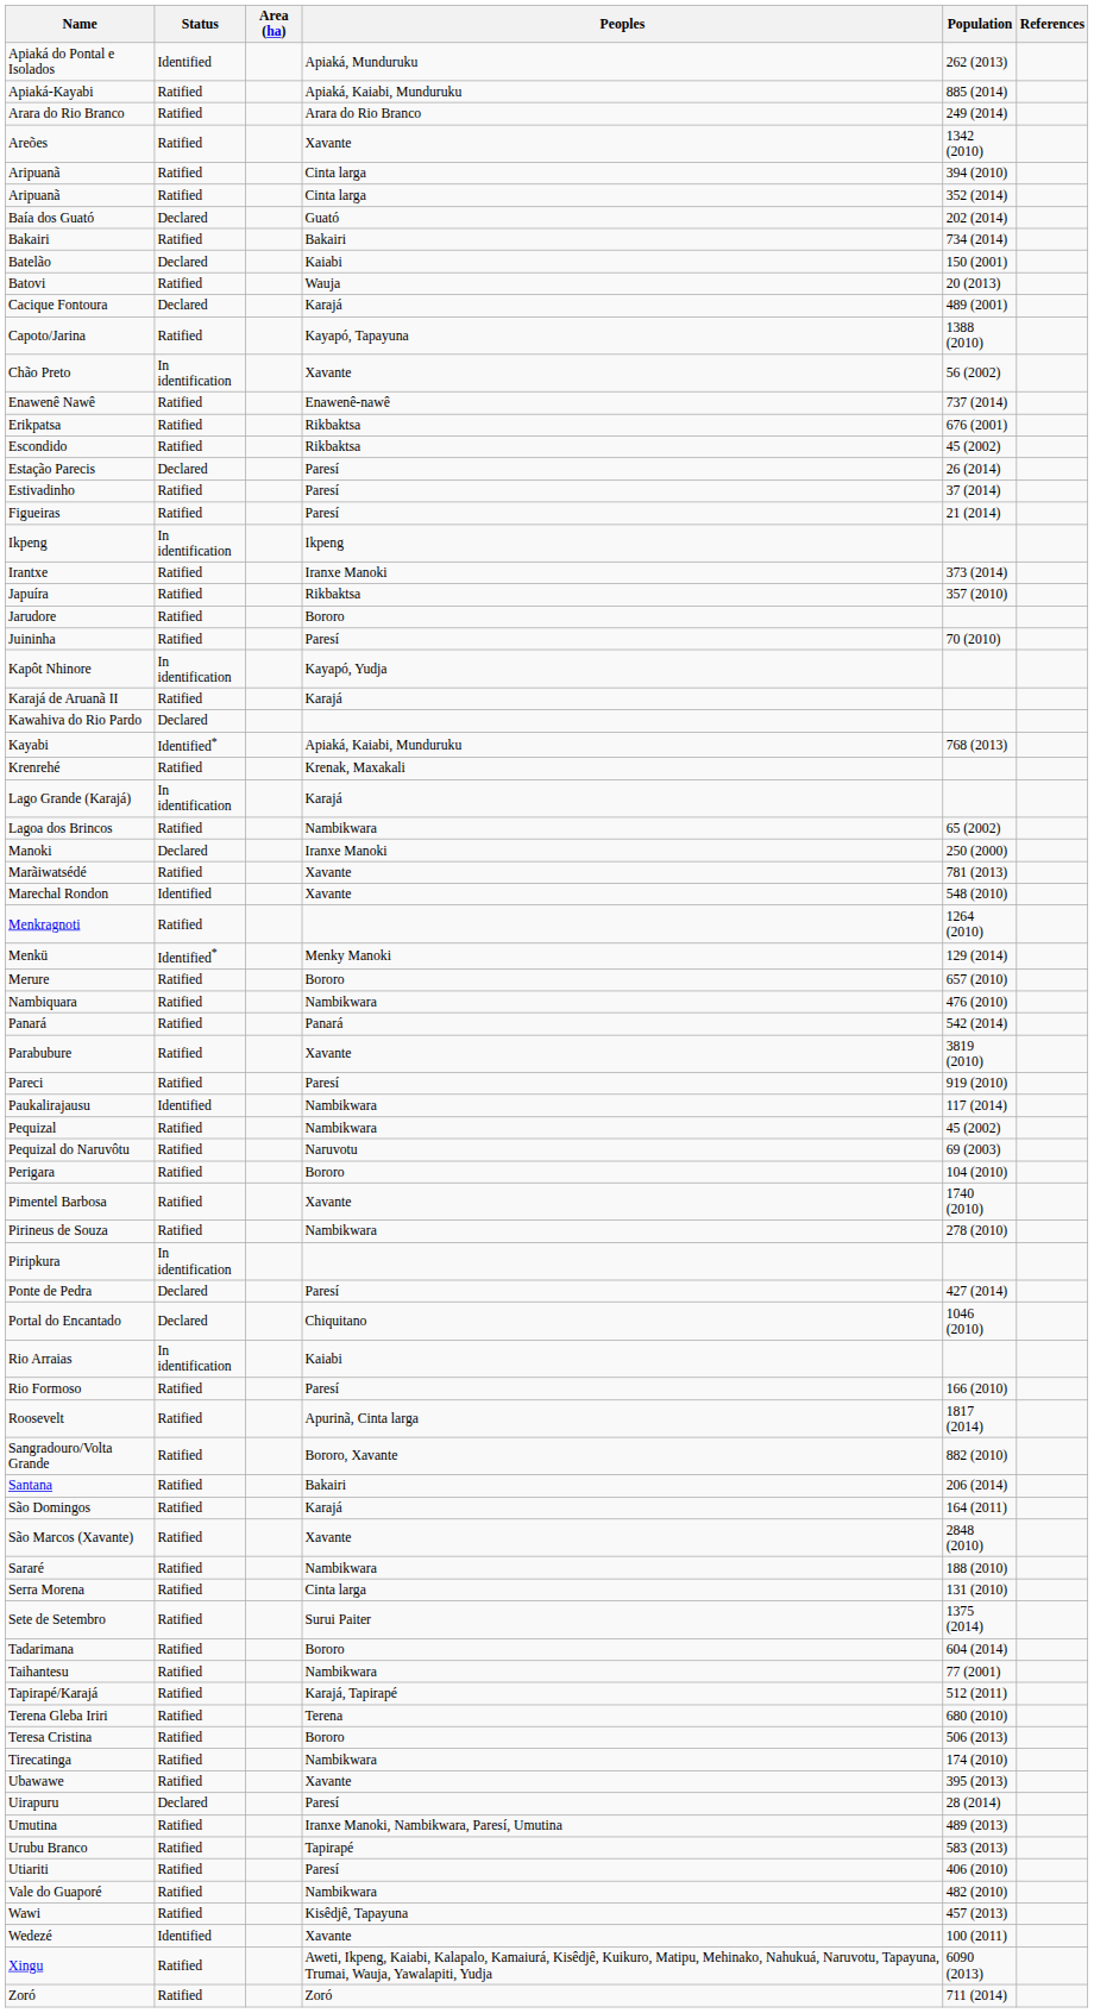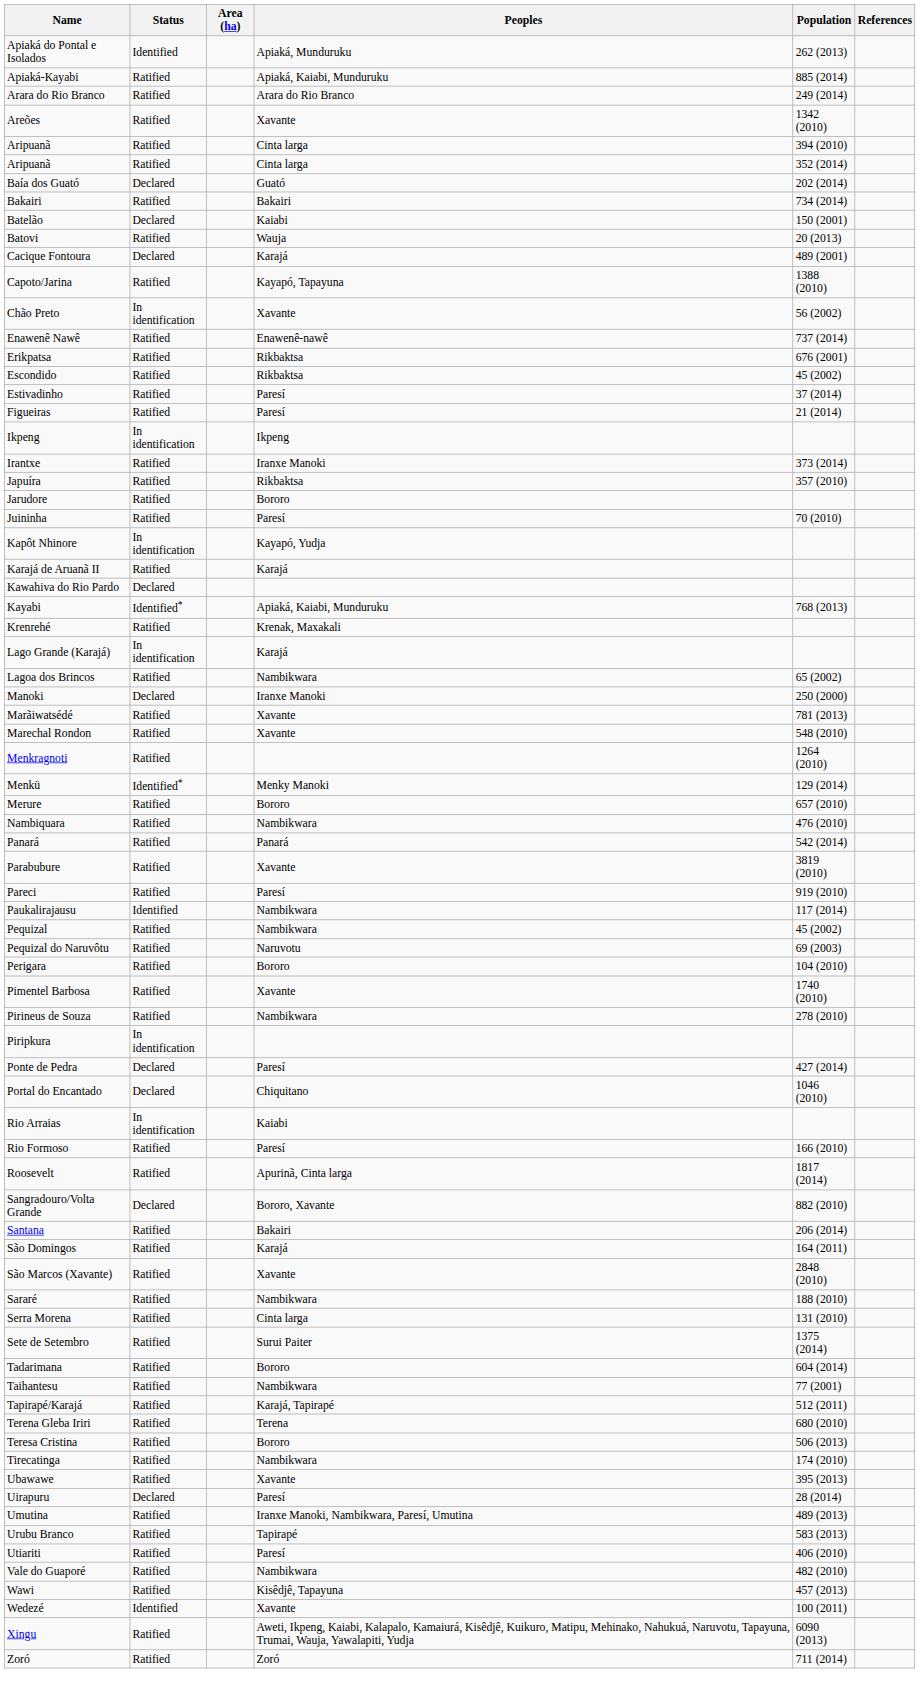- row: Estação Parecis | Declared | Paresí | 26 (2014)
Marechal Rondon | Status: Identified -> Ratified
Sangradouro/Volta Grande | Status: Ratified -> Declared
